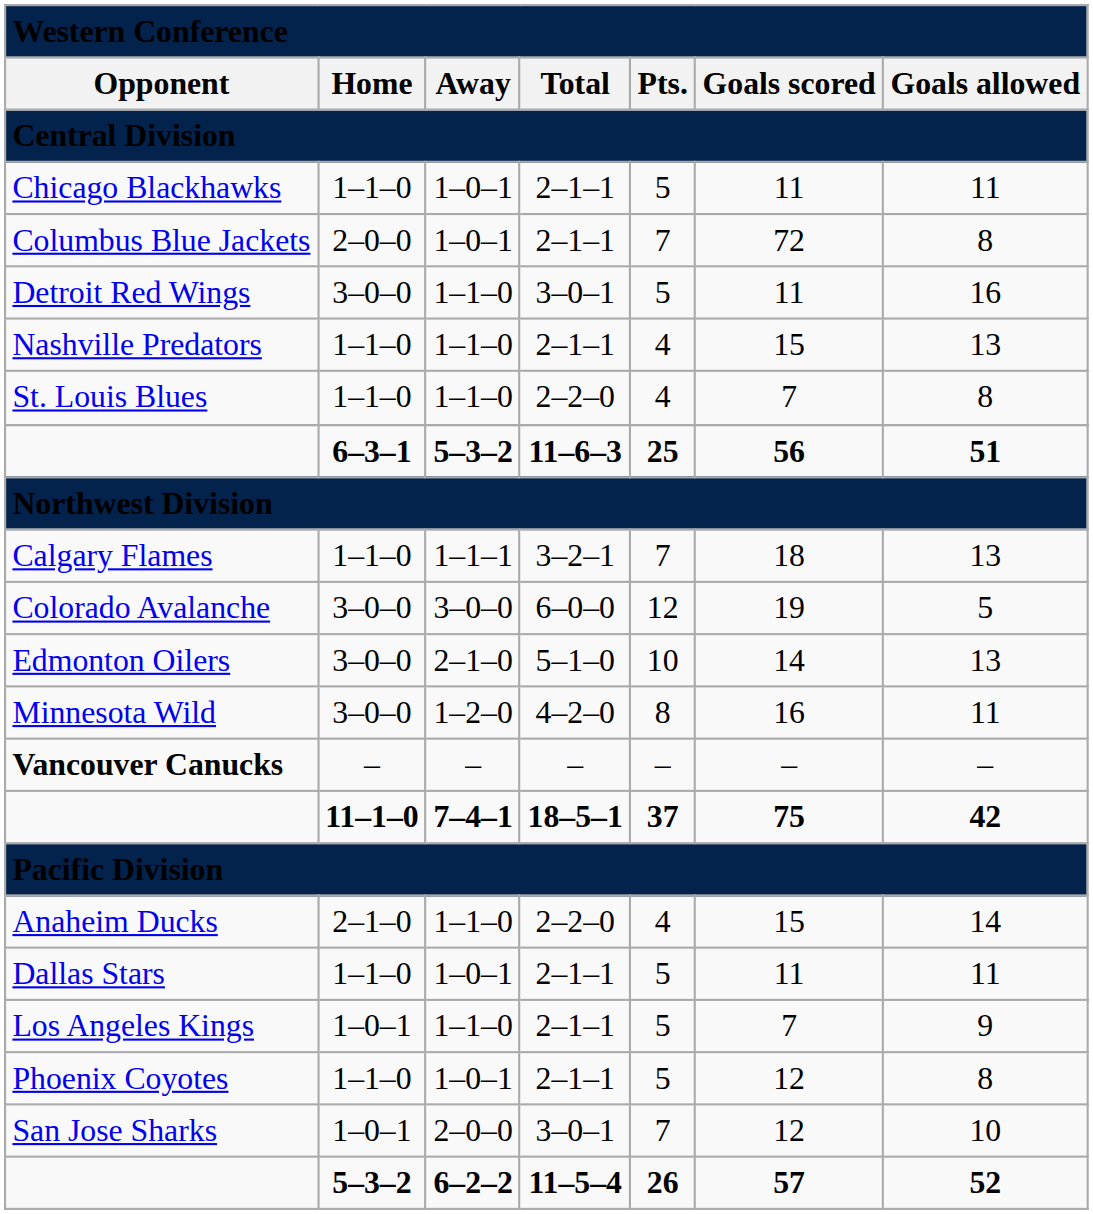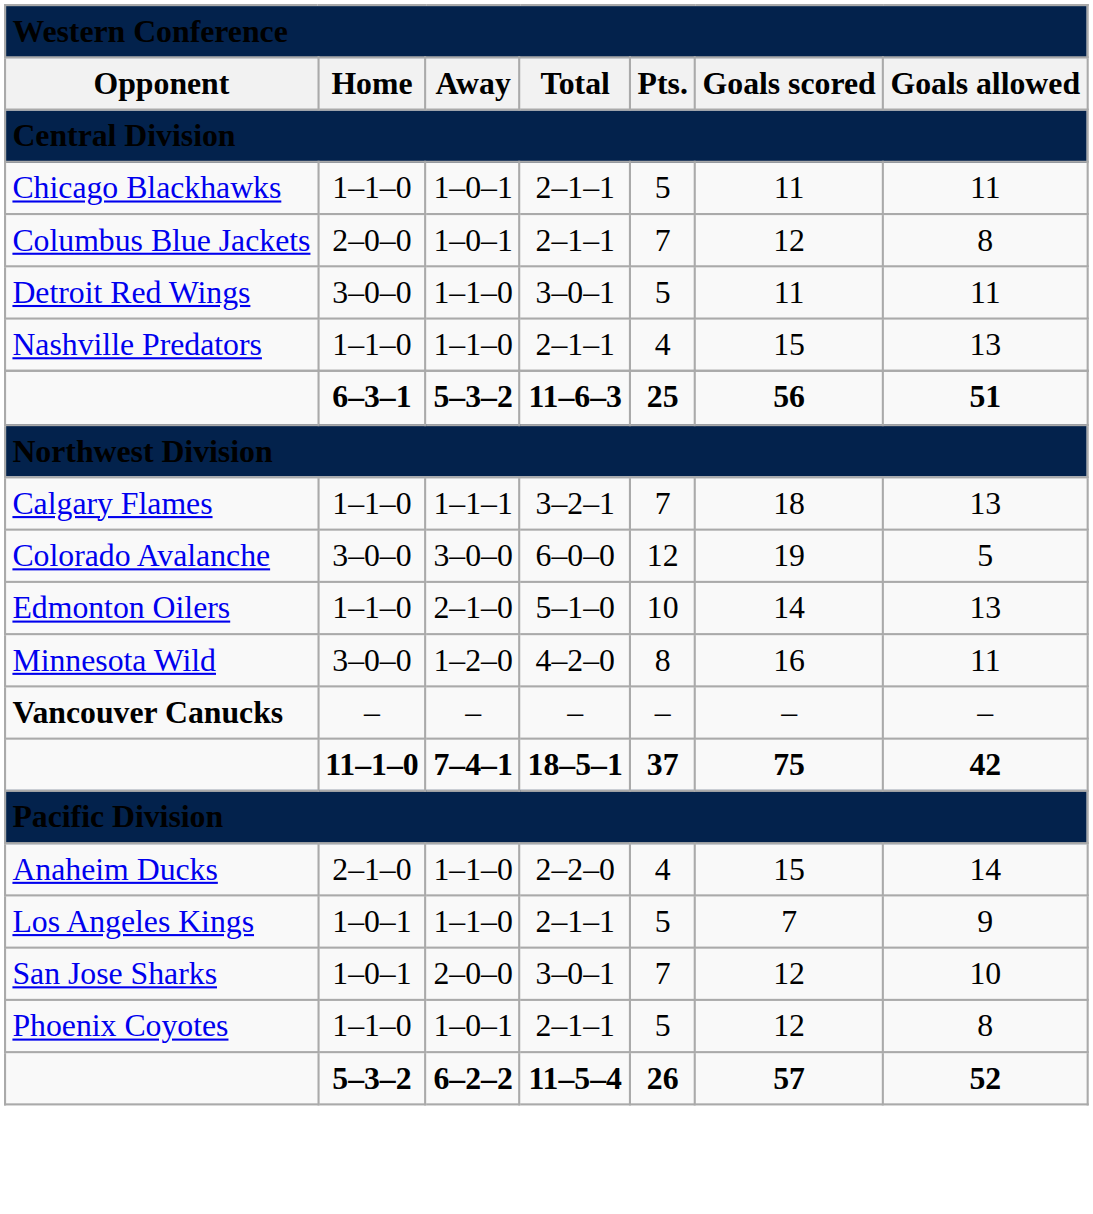Columbus Blue Jackets | column 6: 72 -> 12
Detroit Red Wings | column 7: 16 -> 11
- row: St. Louis Blues | 1–1–0 | 1–1–0 | 2–2–0 | 4 | 7 | 8
Edmonton Oilers | column 2: 3–0–0 -> 1–1–0
- row: Dallas Stars | 1–1–0 | 1–0–1 | 2–1–1 | 5 | 11 | 11
rows swapped: Phoenix Coyotes <-> San Jose Sharks
